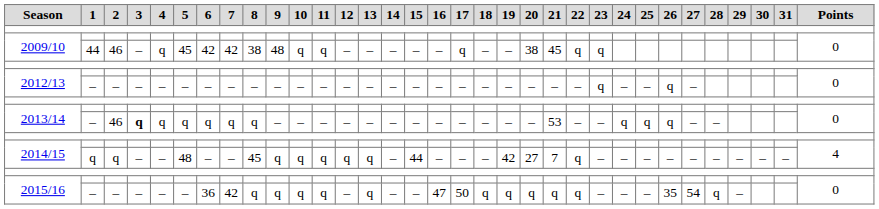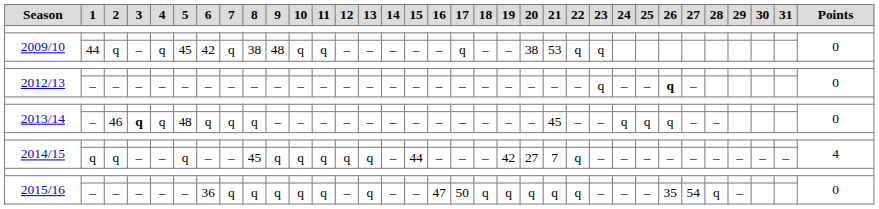2009/10 / 44 | 2: 46 -> q
2009/10 / 44 | 7: 42 -> q
2009/10 / 44 | 21: 45 -> 53
2012/13 / – | 26: normal -> bold
2013/14 / – | 5: q -> 48
2013/14 / – | 21: 53 -> 45
2014/15 / q | 5: 48 -> q
2015/16 / – | 7: 42 -> q
